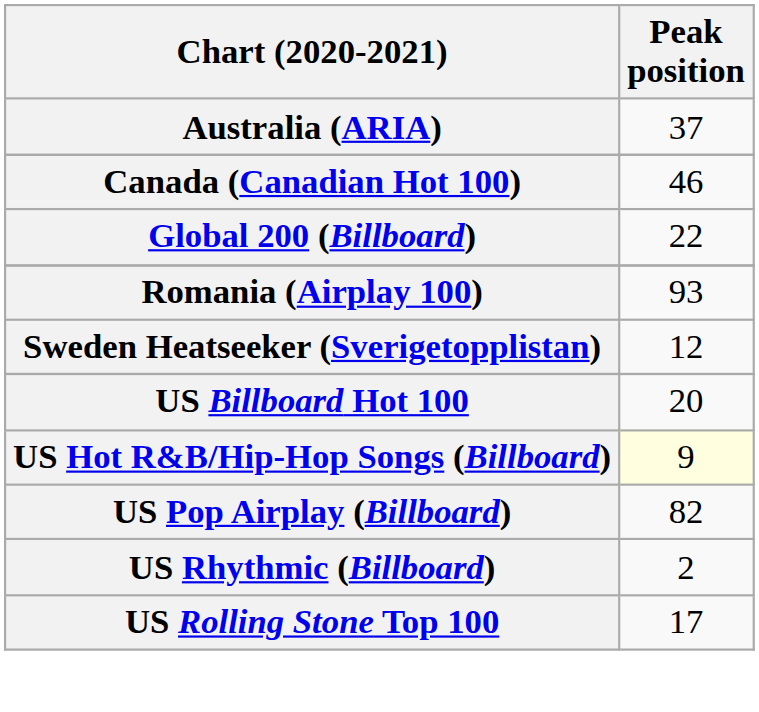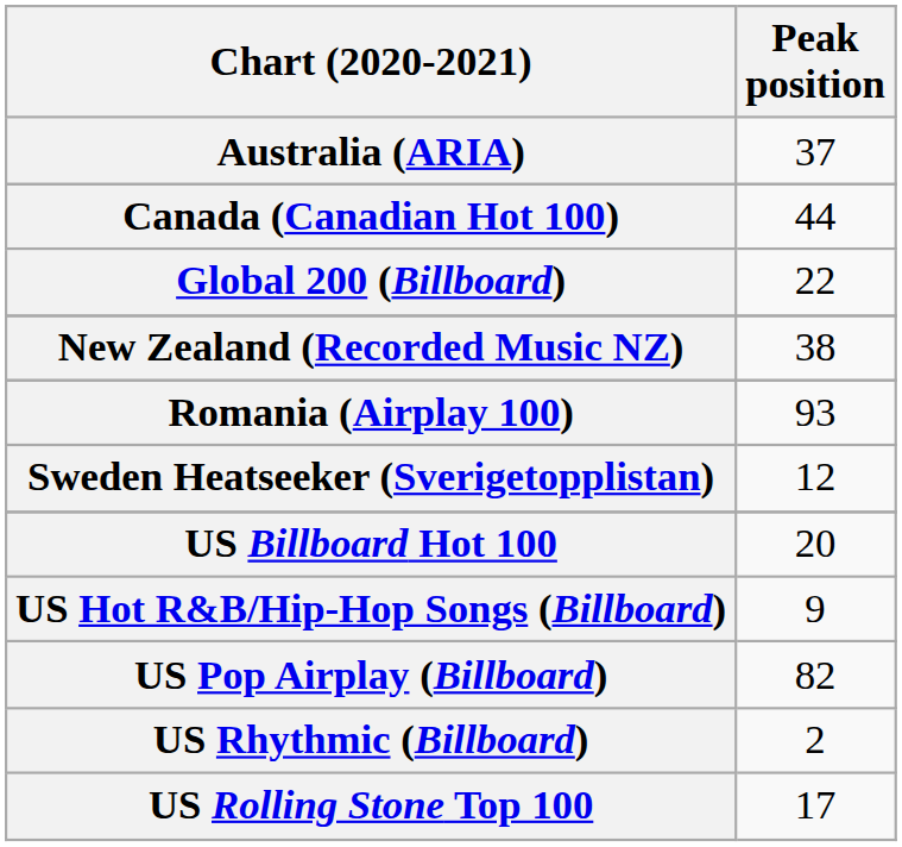Canada (Canadian Hot 100) | Peak position: 46 -> 44
+ row: New Zealand (Recorded Music NZ) | 38
US Hot R&B/Hip-Hop Songs (Billboard) | Peak position: lightyellow background -> no background
